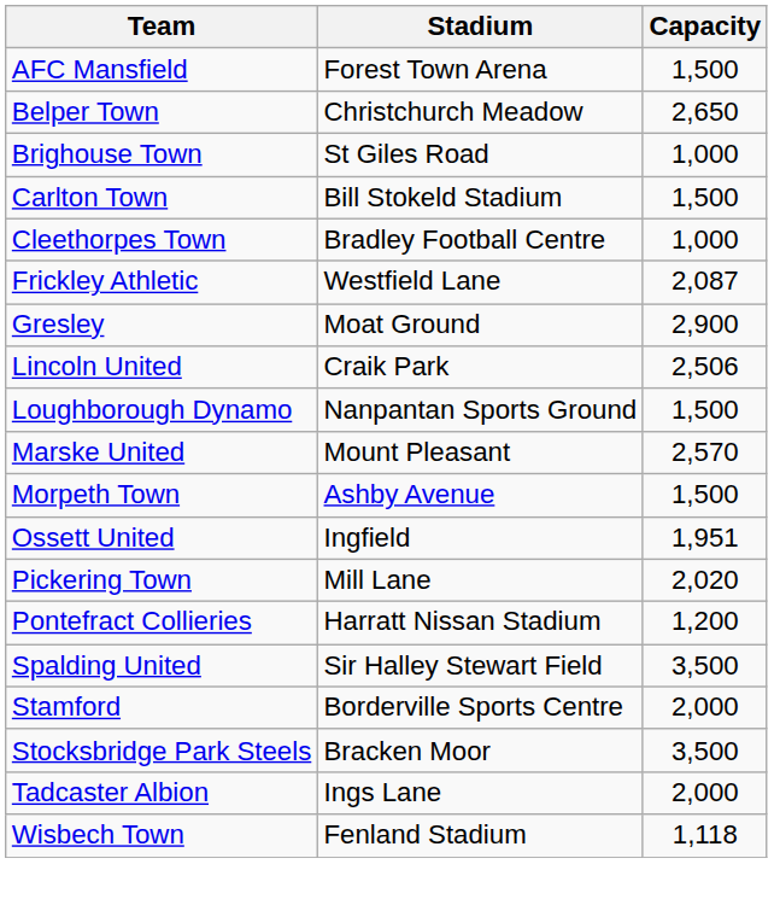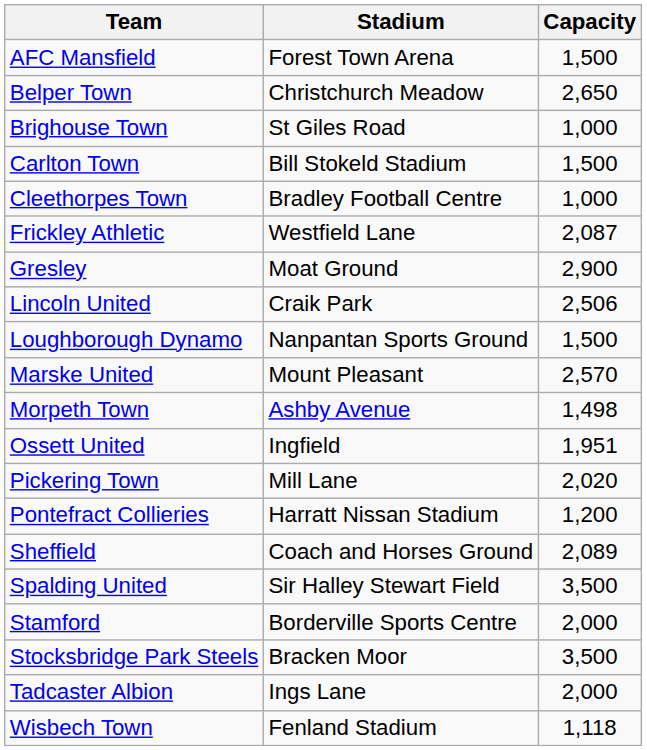Morpeth Town | Capacity: 1,500 -> 1,498
+ row: Sheffield | Coach and Horses Ground | 2,089
